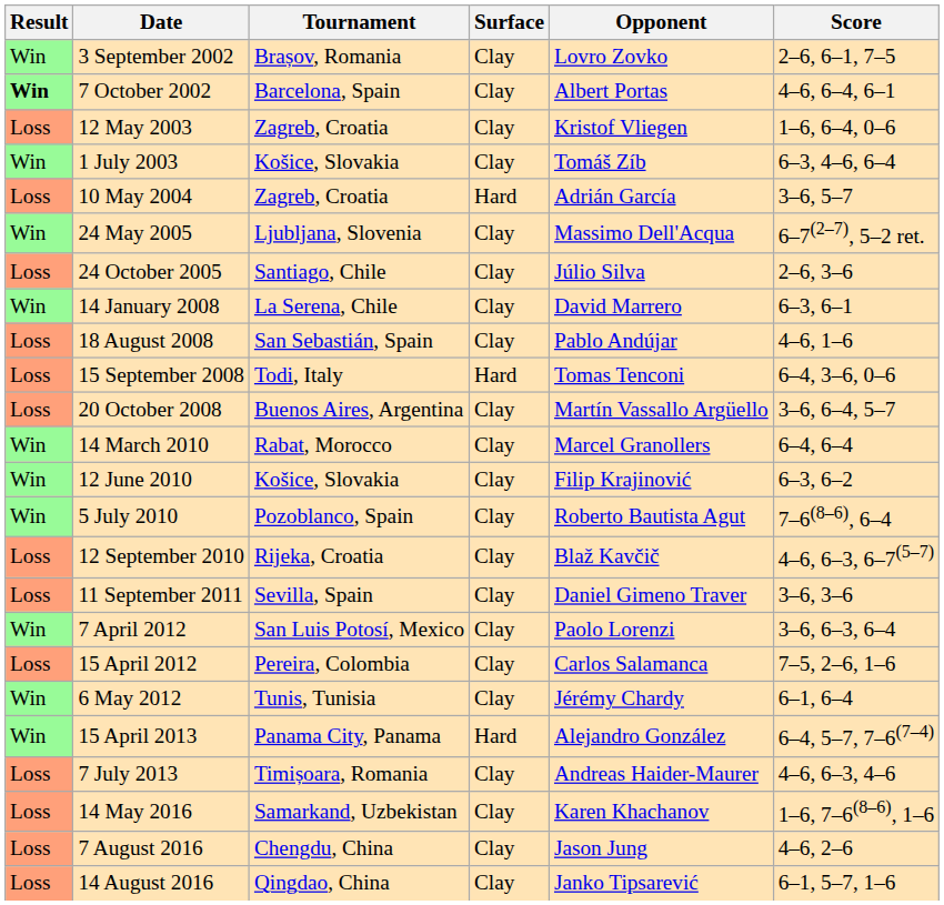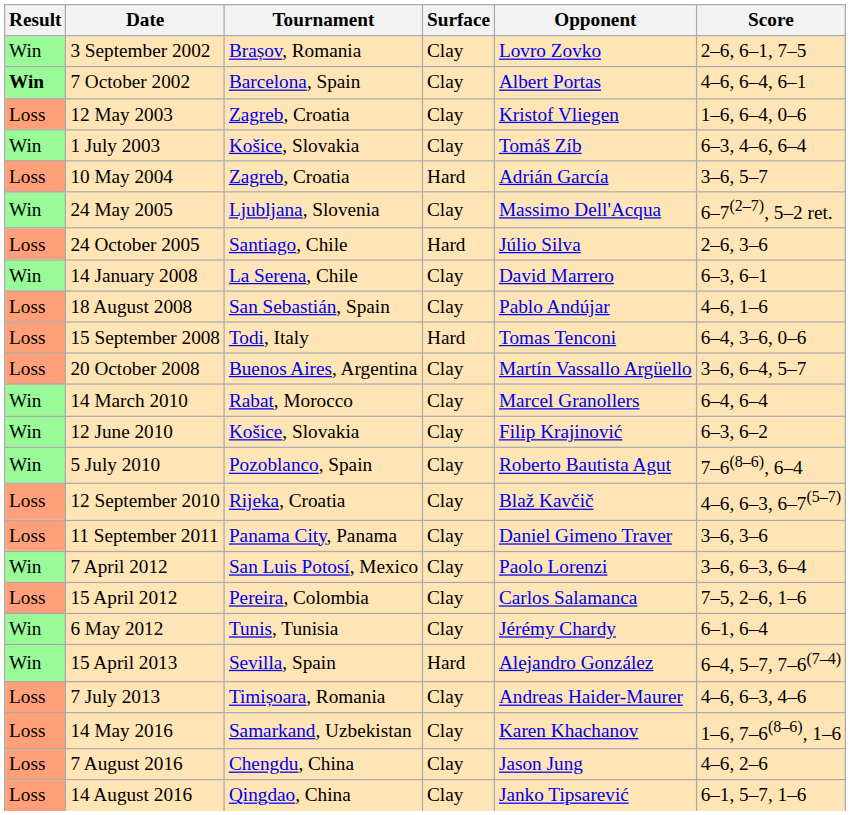24 October 2005 | Surface: Clay -> Hard
11 September 2011 | Tournament: Sevilla, Spain -> Panama City, Panama
15 April 2013 | Tournament: Panama City, Panama -> Sevilla, Spain
